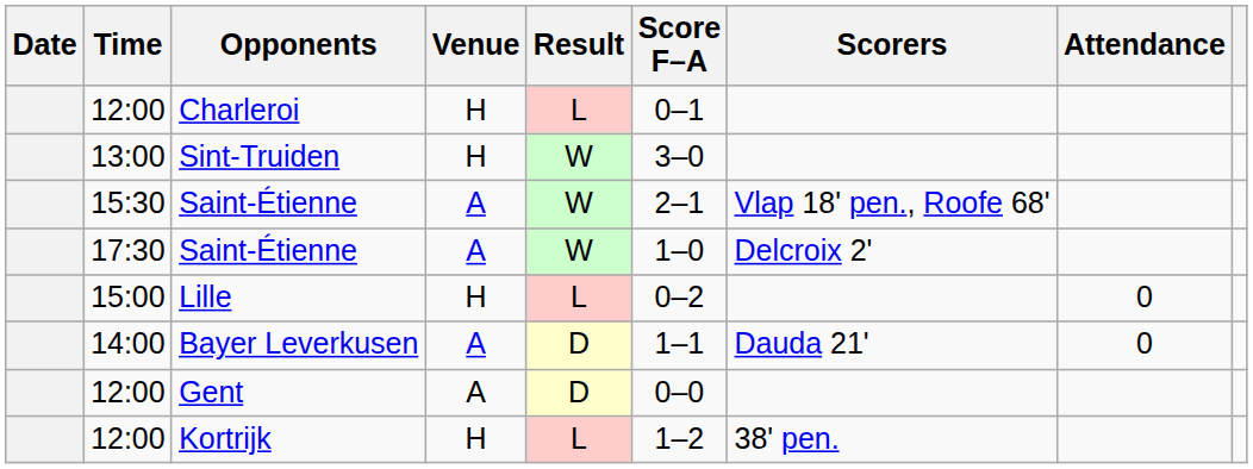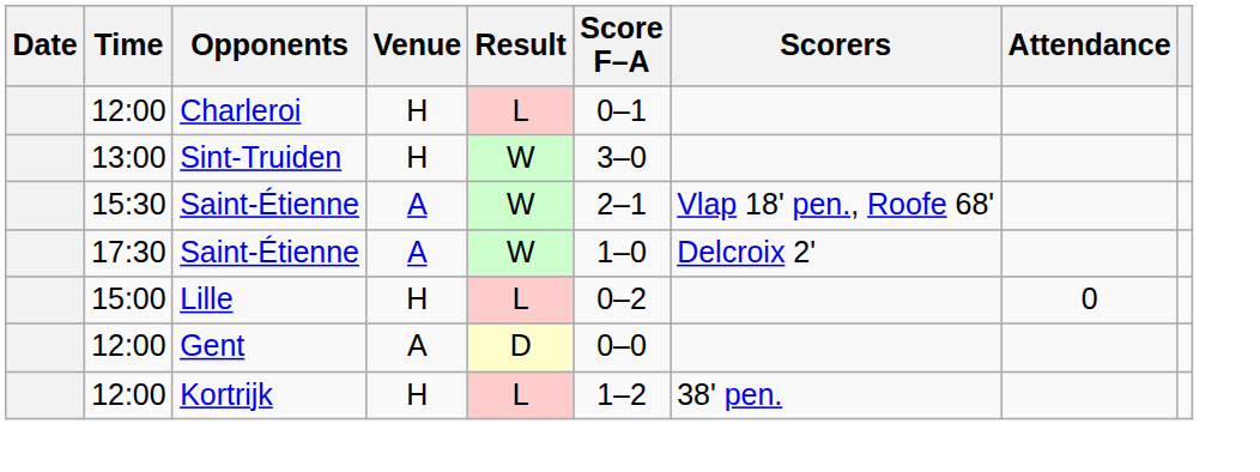- row: 14:00 | Bayer Leverkusen | A | D | 1–1 | Dauda 21' | 0
